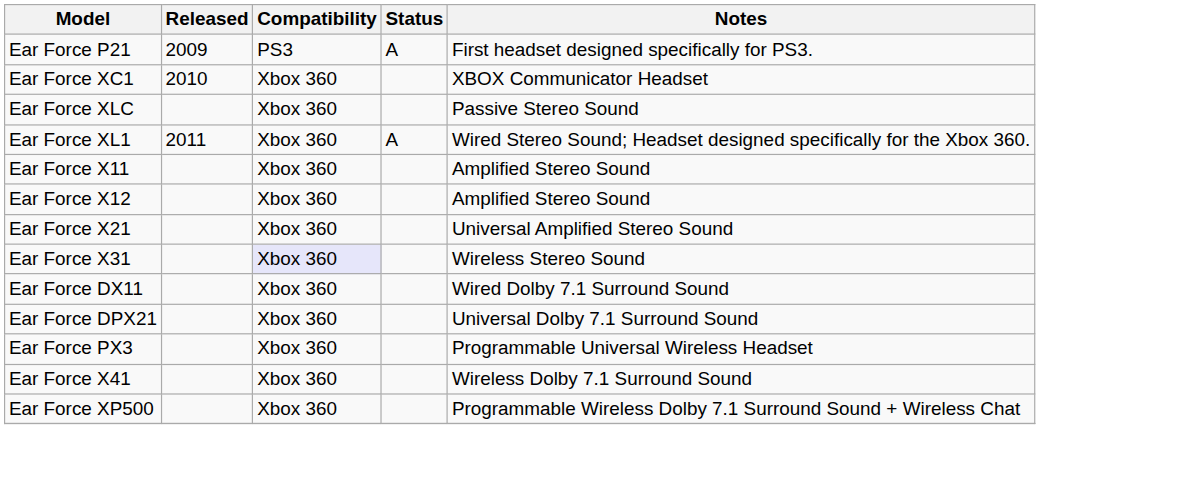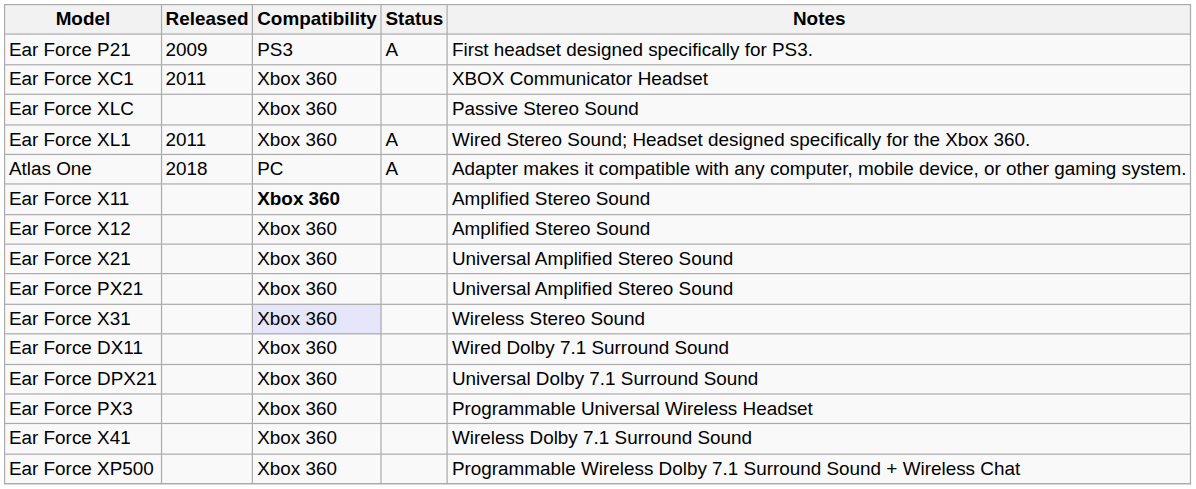Ear Force XC1 | Released: 2010 -> 2011
+ row: Atlas One | 2018 | PC | A | Adapter makes it compatible with any computer, mobile device, or other gaming system.
Ear Force X11 | Compatibility: normal -> bold
+ row: Ear Force PX21 | Xbox 360 | Universal Amplified Stereo Sound
